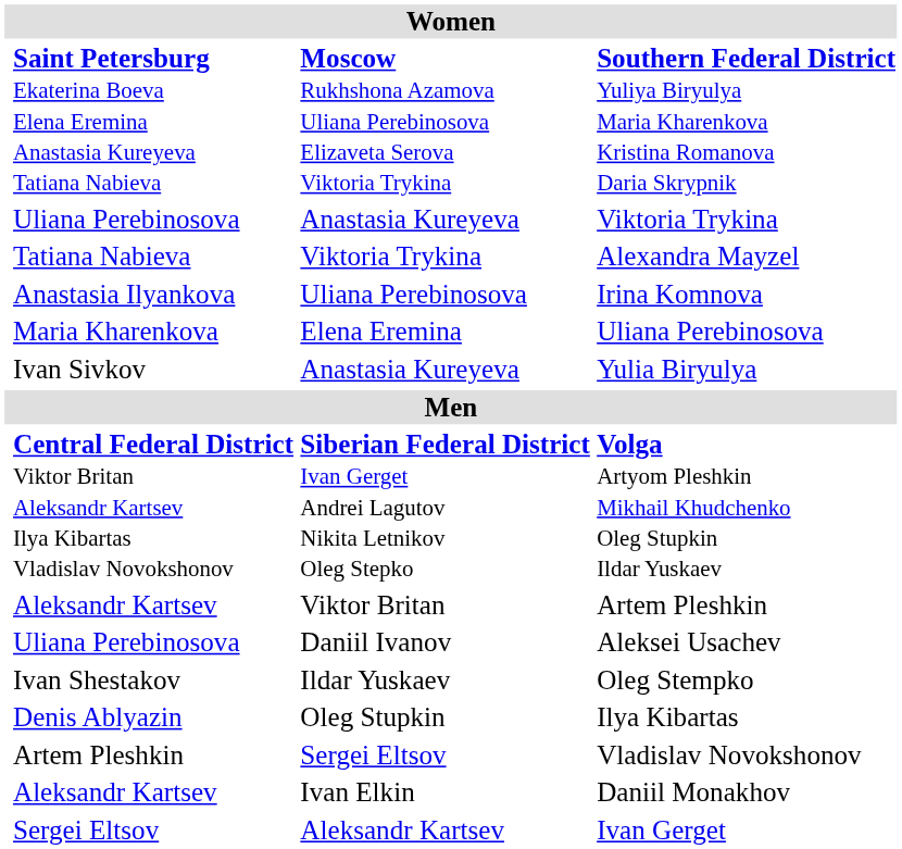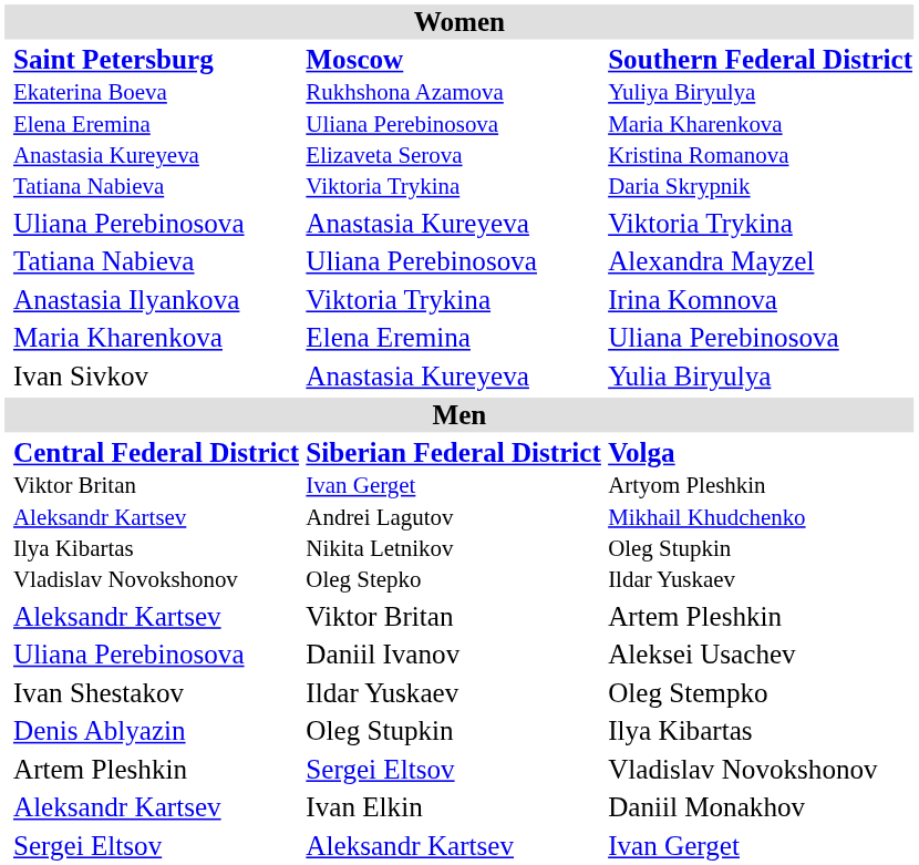Alexandra Mayzel | column 3: Viktoria Trykina -> Uliana Perebinosova
Irina Komnova | column 3: Uliana Perebinosova -> Viktoria Trykina
